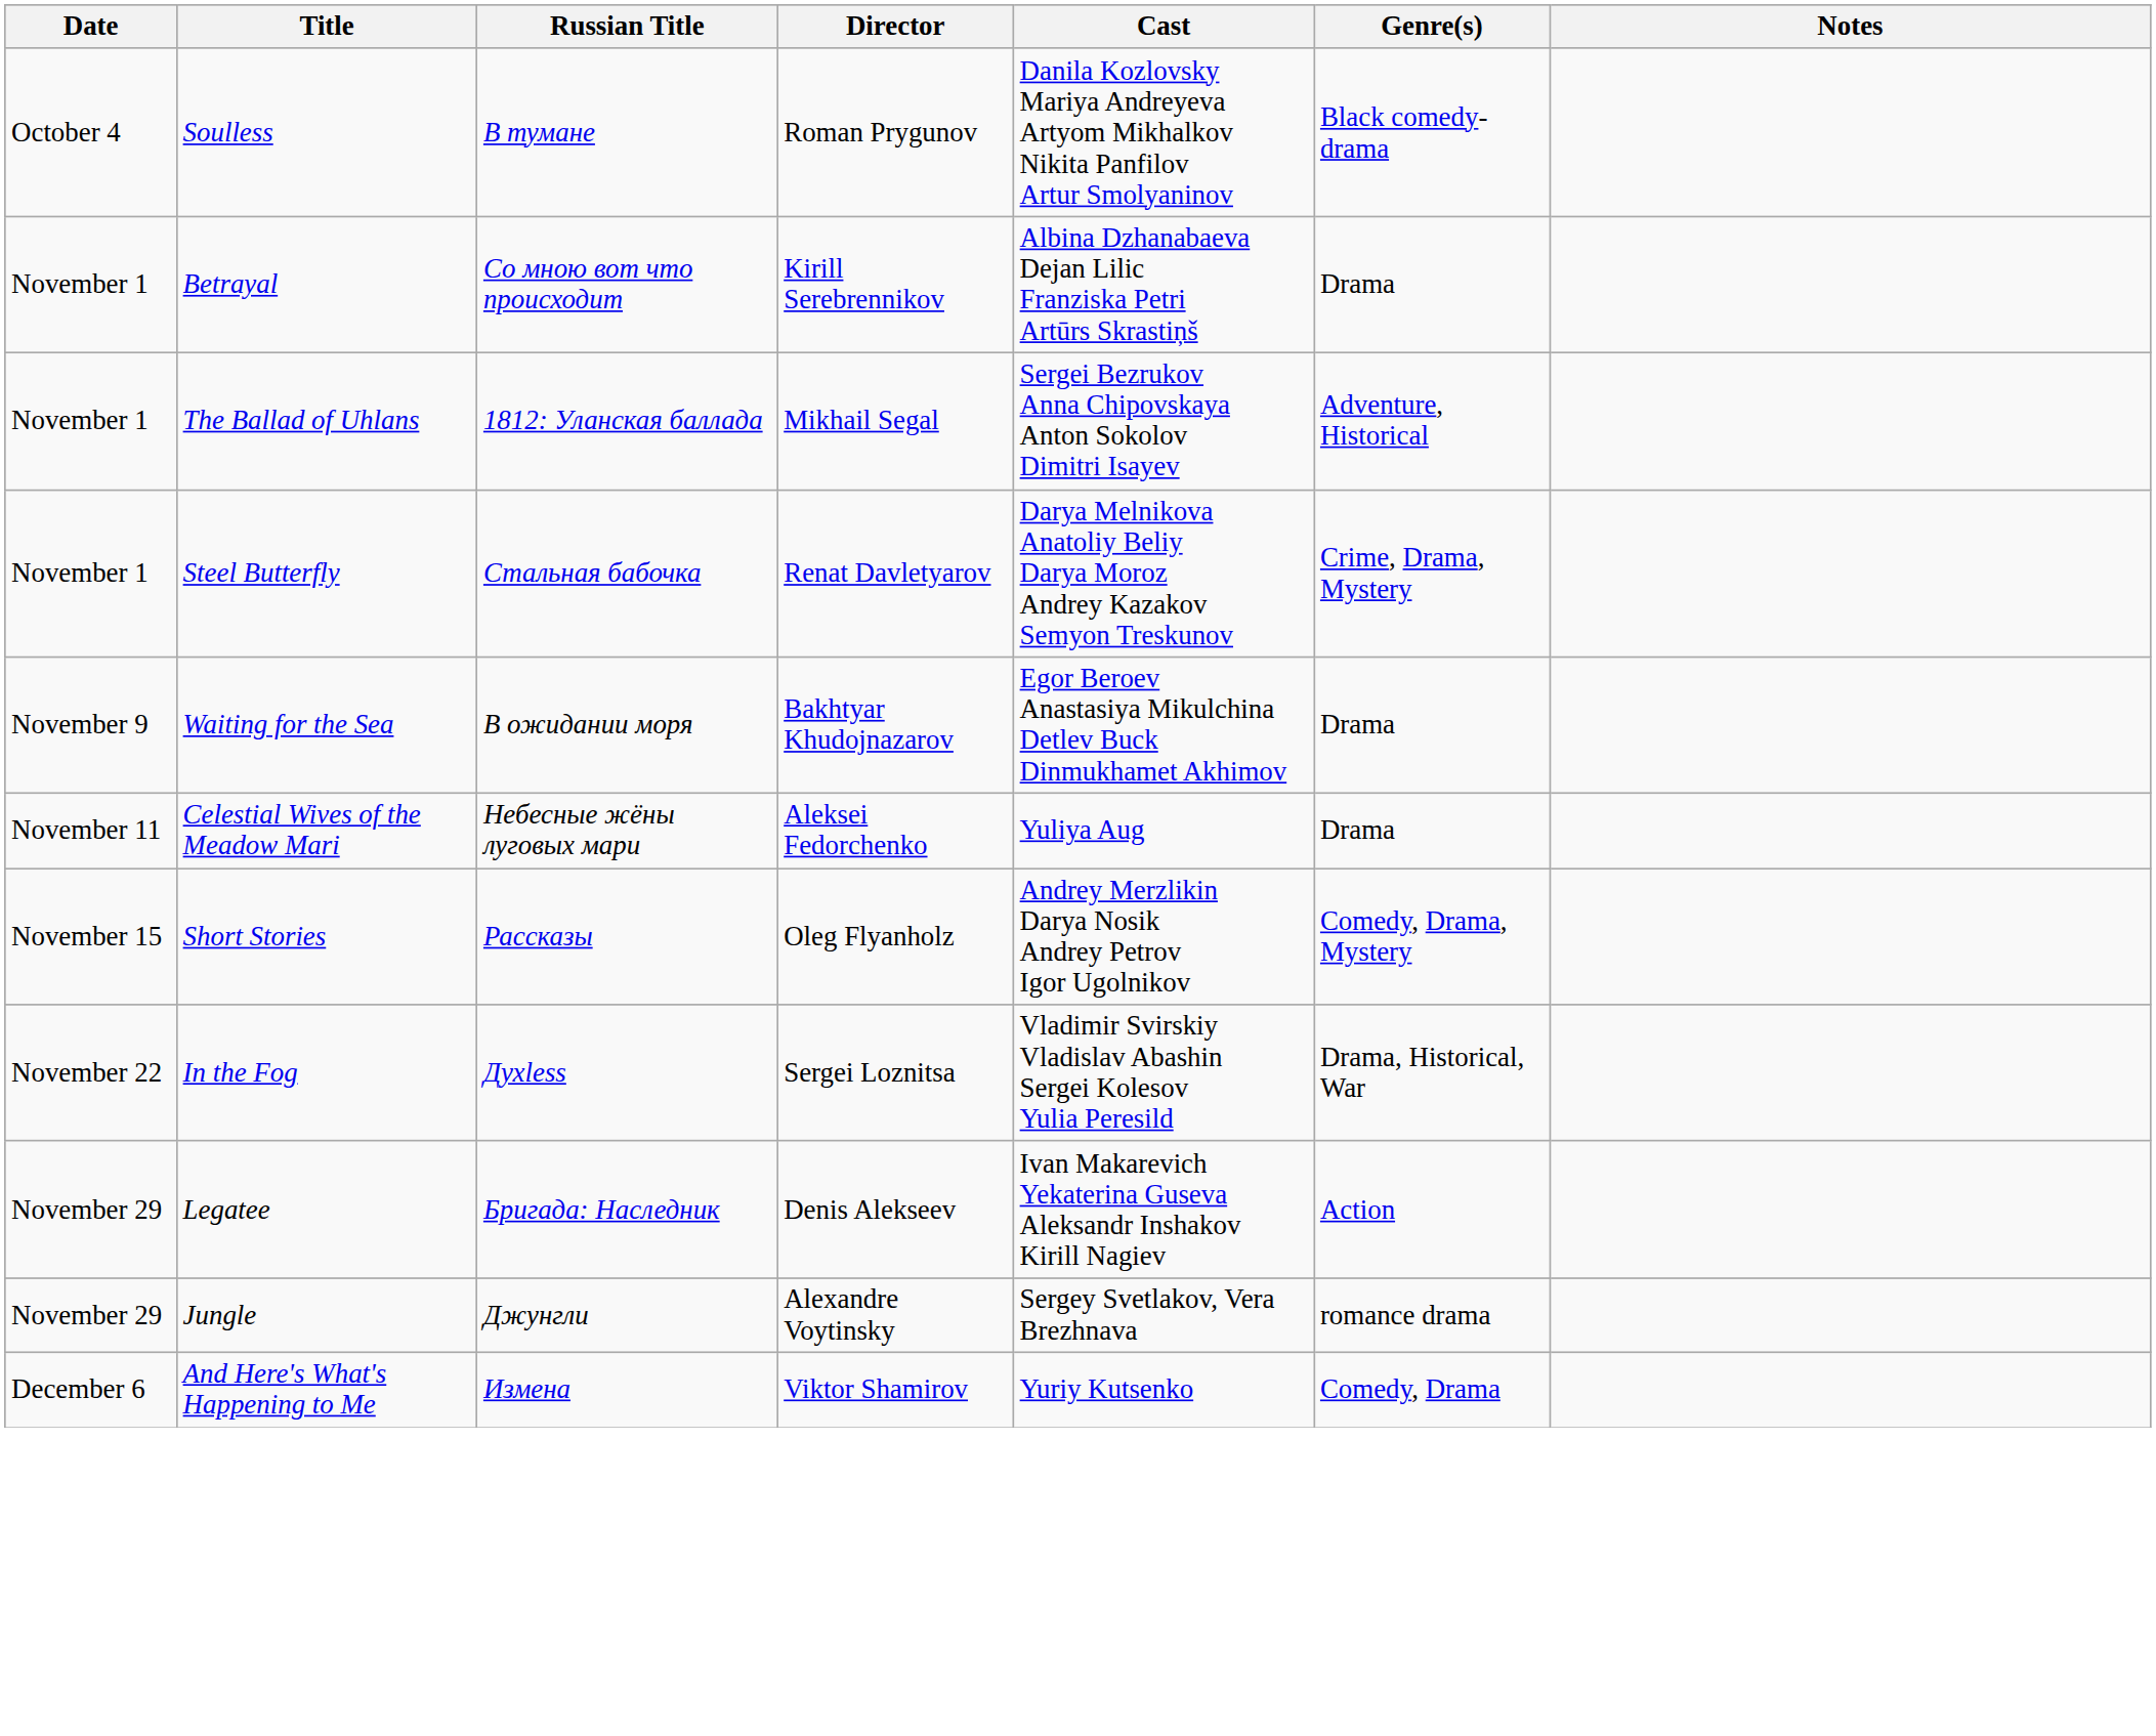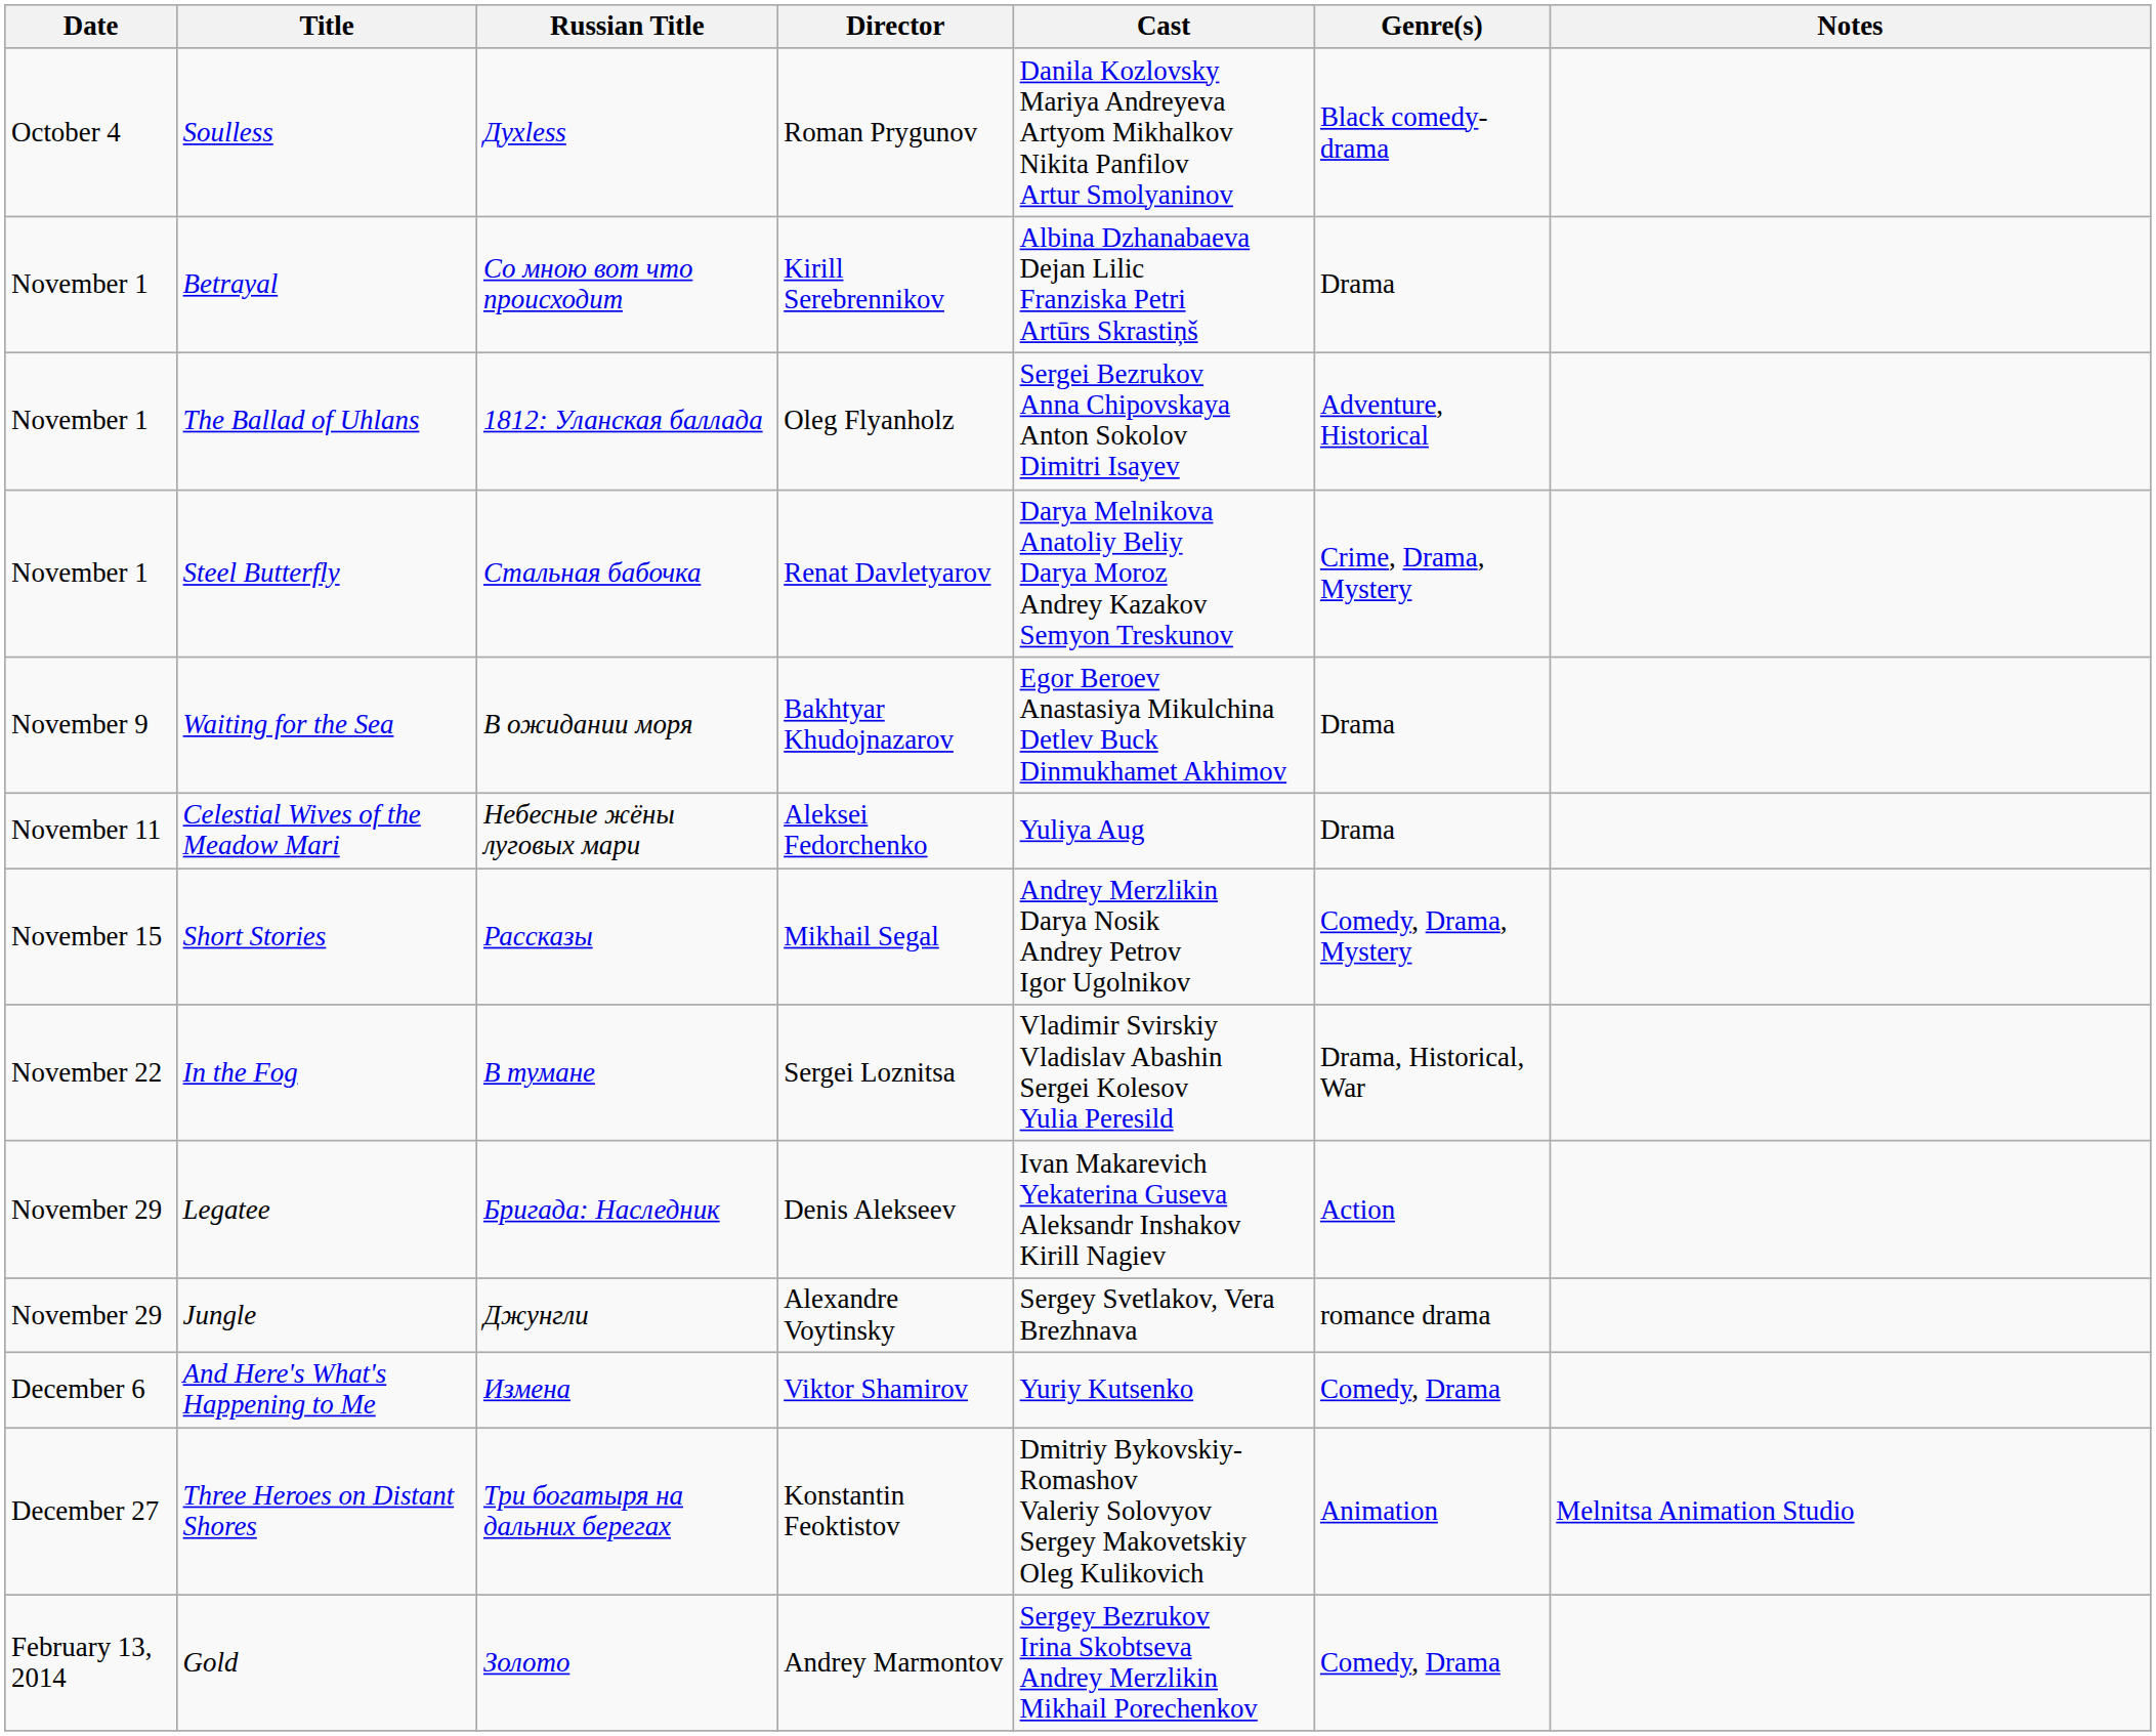Soulless | Russian Title: В тумане -> Духless
The Ballad of Uhlans | Director: Mikhail Segal -> Oleg Flyanholz
Short Stories | Director: Oleg Flyanholz -> Mikhail Segal
In the Fog | Russian Title: Духless -> В тумане
+ row: December 27 | Three Heroes on Distant Shores | Три богатыря на дальних берегах | Konstantin Feoktistov | Dmitriy Bykovskiy-Romashov Valeriy Solovyov Sergey Makovetskiy Oleg Kulikovich | Animation | Melnitsa Animation Studio
+ row: February 13, 2014 | Gold | Золото | Andrey Marmontov | Sergey Bezrukov Irina Skobtseva Andrey Merzlikin Mikhail Porechenkov | Comedy, Drama
